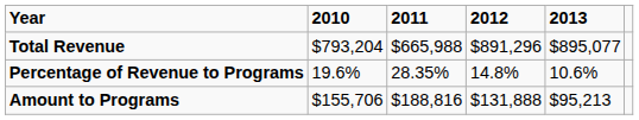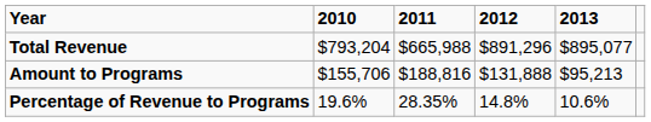rows swapped: Amount to Programs <-> Percentage of Revenue to Programs
